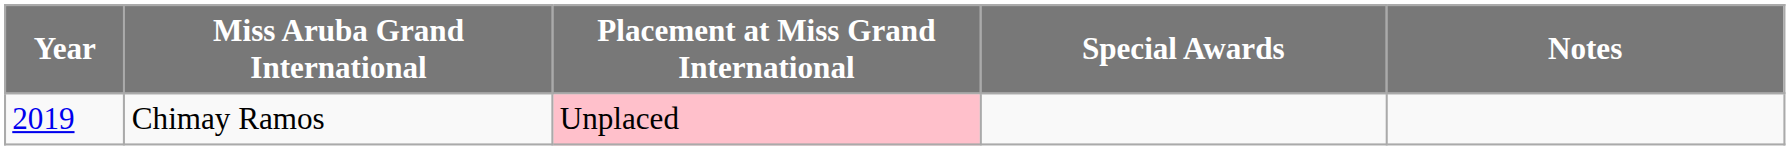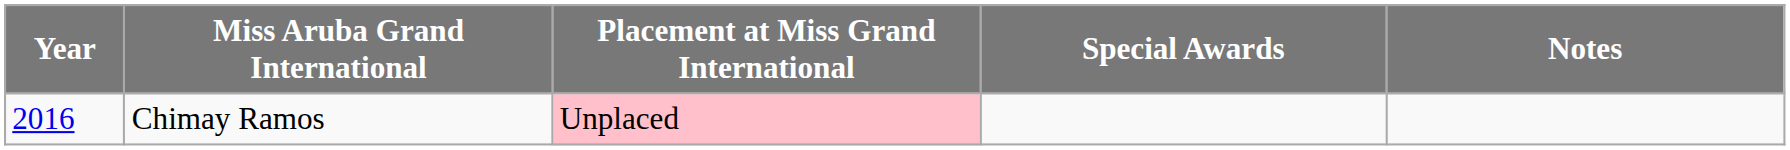Chimay Ramos | Year: 2019 -> 2016
